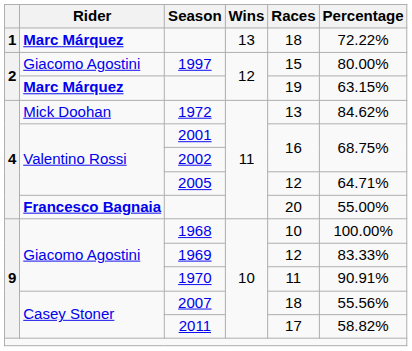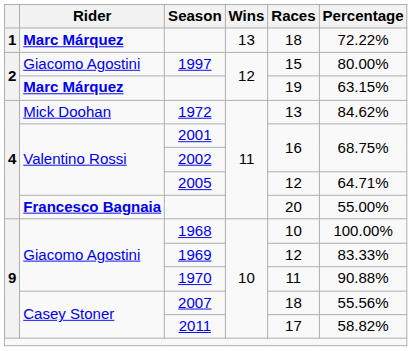1970 | Percentage: 90.91% -> 90.88%
